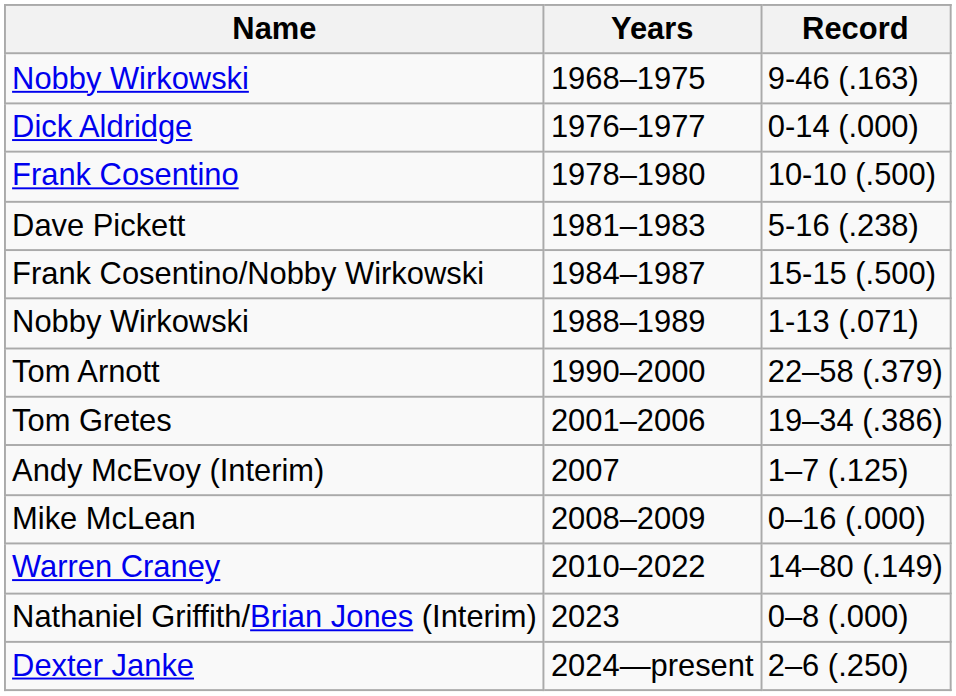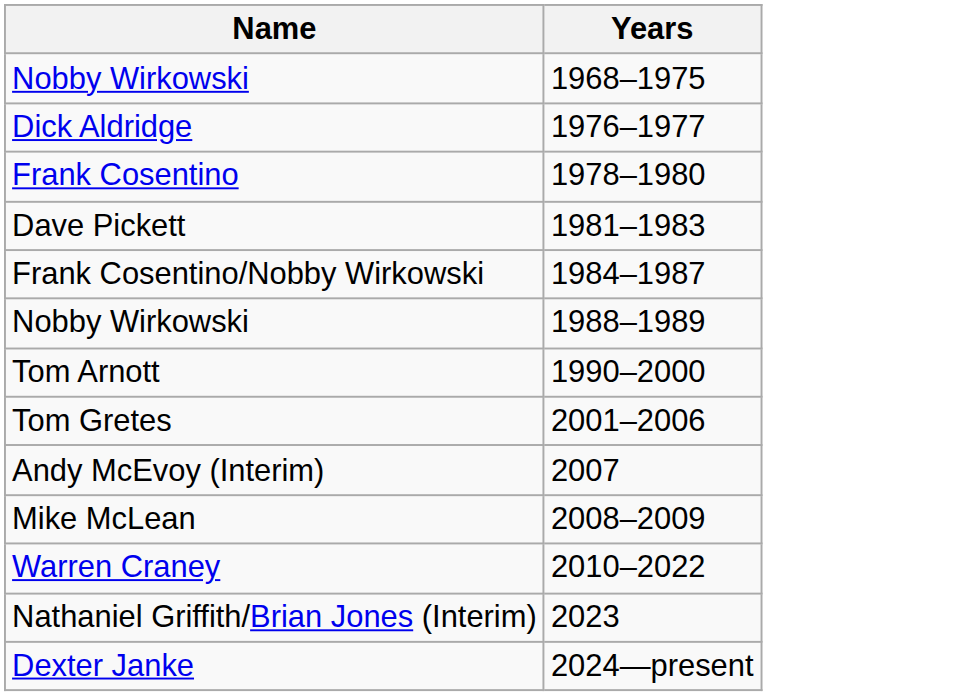- column: Record | 9-46 (.163) | 0-14 (.000) | 10-10 (.500) | 5-16 (.238) | 15-15 (.500) | 1-13 (.071) | 22–58 (.379) | 19–34 (.386) | 1–7 (.125) | 0–16 (.000) | 14–80 (.149) | 0–8 (.000) | 2–6 (.250)
